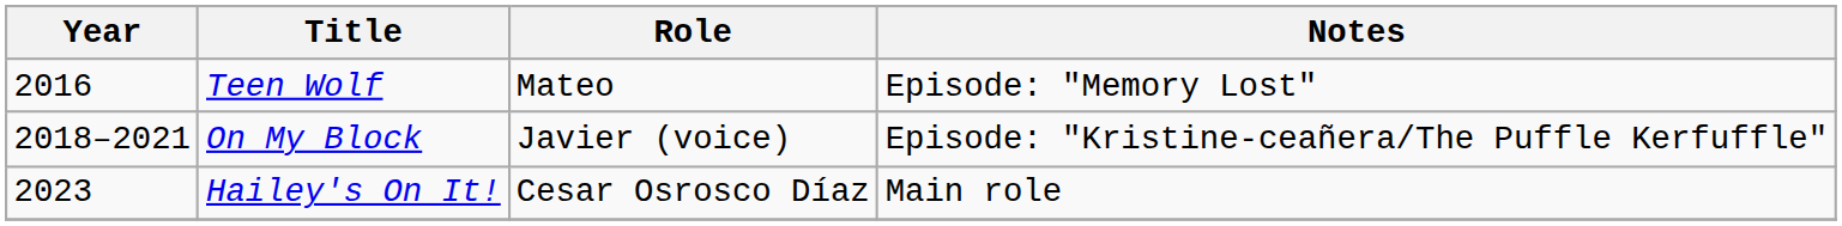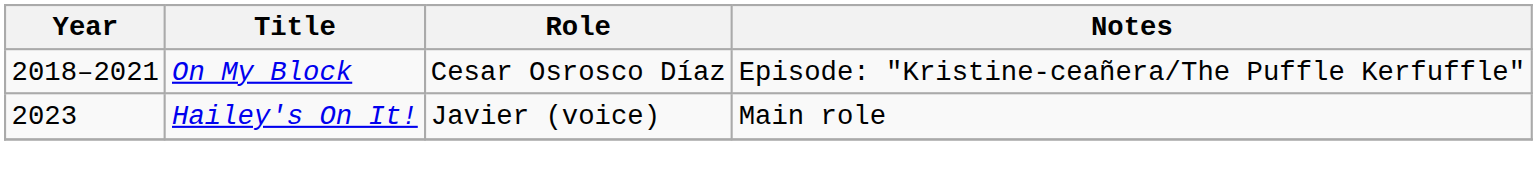- row: 2016 | Teen Wolf | Mateo | Episode: "Memory Lost"
On My Block | Role: Javier (voice) -> Cesar Osrosco Díaz
Hailey's On It! | Role: Cesar Osrosco Díaz -> Javier (voice)
